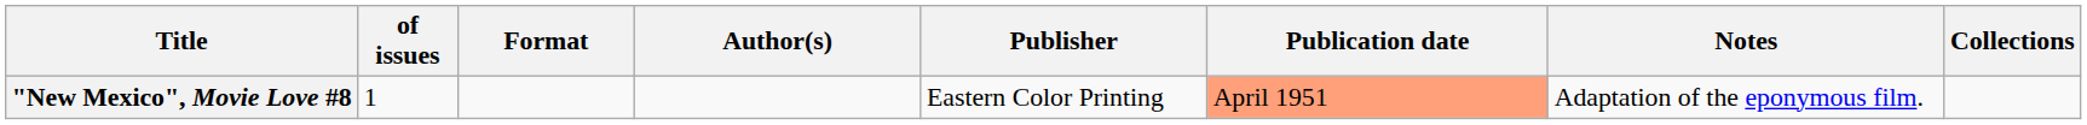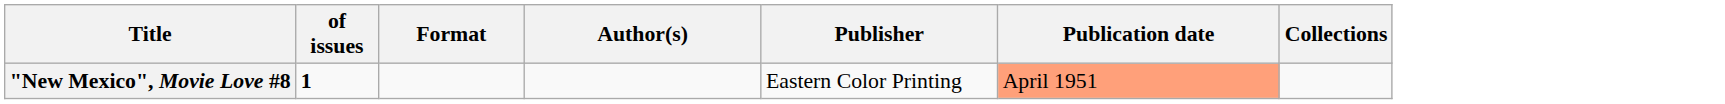- column: Notes | Adaptation of the eponymous film.
"New Mexico", Movie Love #8 | of issues: normal -> bold
